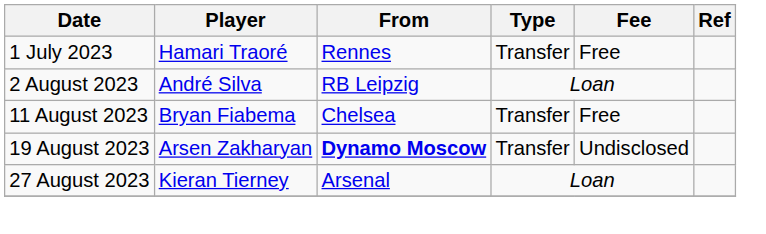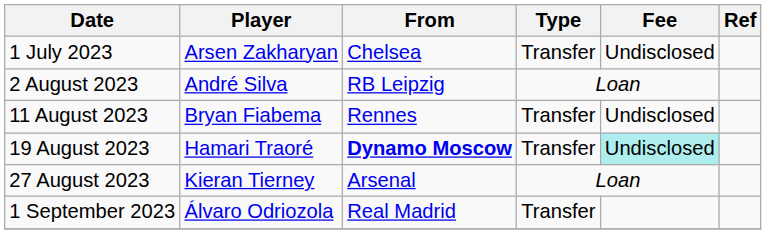1 July 2023 | Player: Hamari Traoré -> Arsen Zakharyan
1 July 2023 | From: Rennes -> Chelsea
1 July 2023 | Fee: Free -> Undisclosed
11 August 2023 | From: Chelsea -> Rennes
11 August 2023 | Fee: Free -> Undisclosed
19 August 2023 | Player: Arsen Zakharyan -> Hamari Traoré
19 August 2023 | Fee: no background -> paleturquoise background
+ row: 1 September 2023 | Álvaro Odriozola | Real Madrid | Transfer
